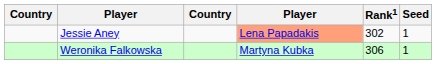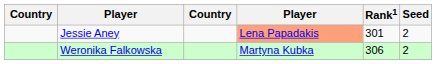Jessie Aney | Rank1: 302 -> 301
Jessie Aney | Seed: 1 -> 2
Weronika Falkowska | Seed: 1 -> 2
